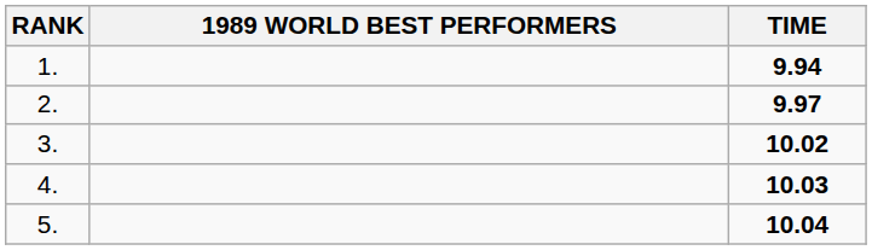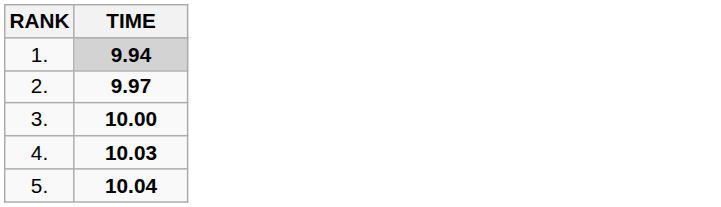- column: 1989 WORLD BEST PERFORMERS
1. | TIME: no background -> lightgrey background
3. | TIME: 10.02 -> 10.00
